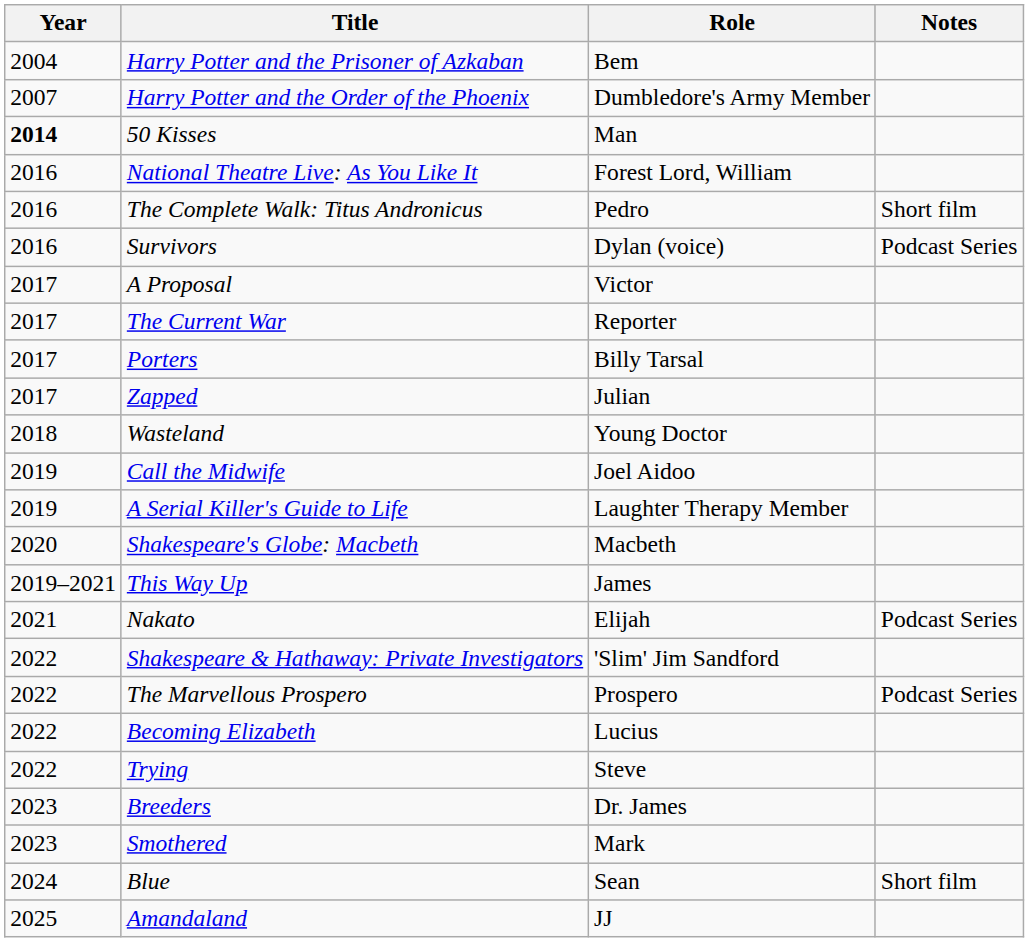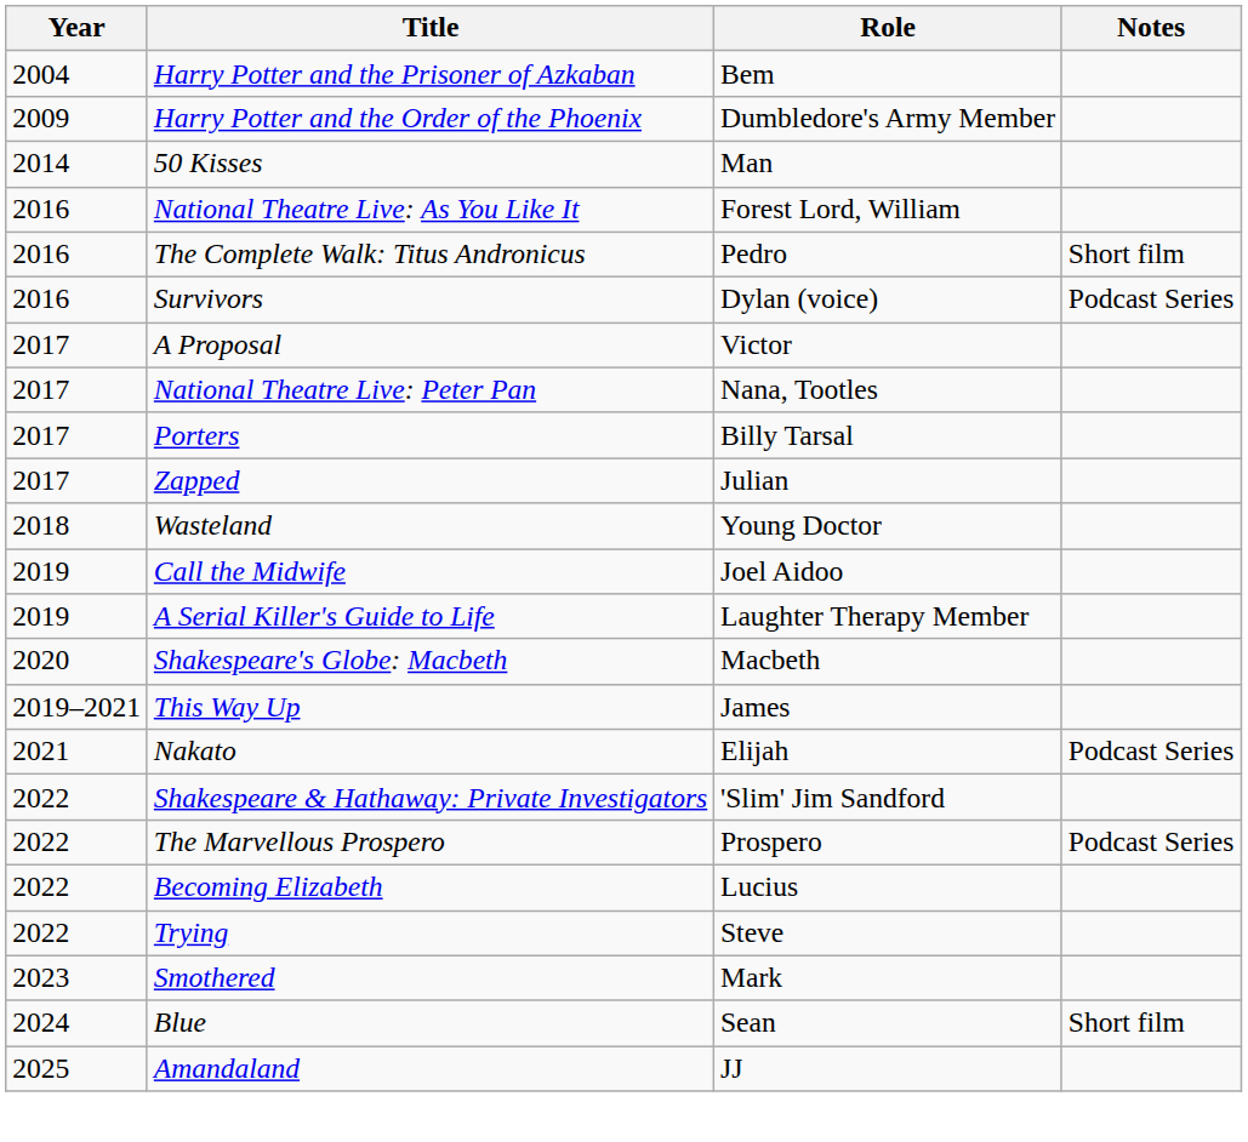Harry Potter and the Order of the Phoenix | Year: 2007 -> 2009
50 Kisses | Year: bold -> normal
+ row: 2017 | National Theatre Live: Peter Pan | Nana, Tootles
- row: 2017 | The Current War | Reporter
- row: 2023 | Breeders | Dr. James
